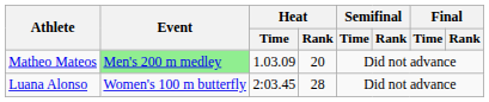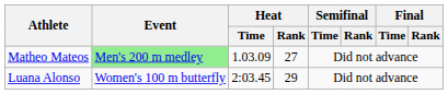Matheo Mateos | Heat / Rank: 20 -> 27
Luana Alonso | Heat / Rank: 28 -> 29
